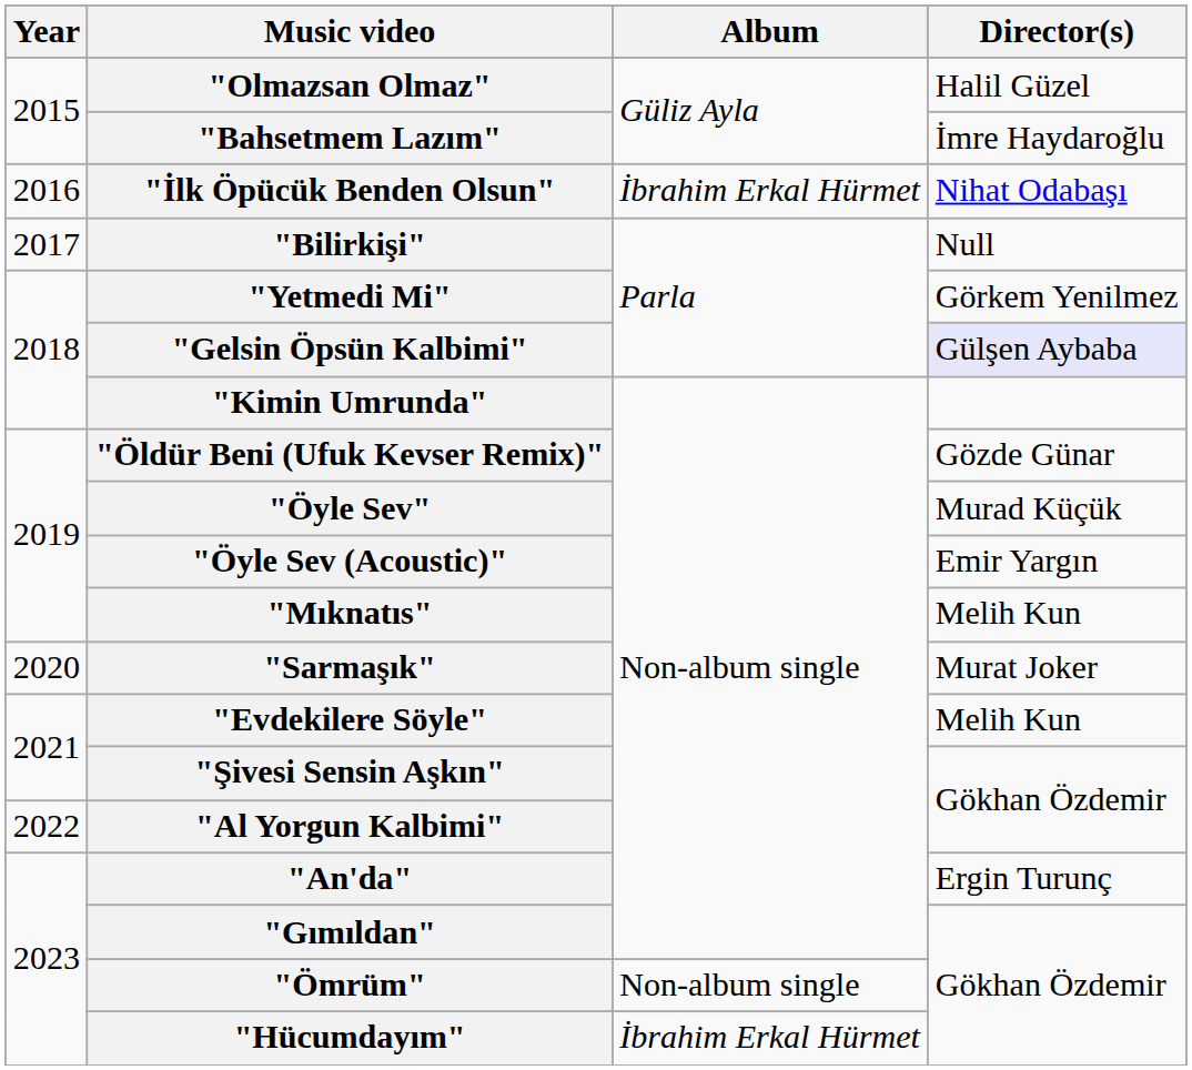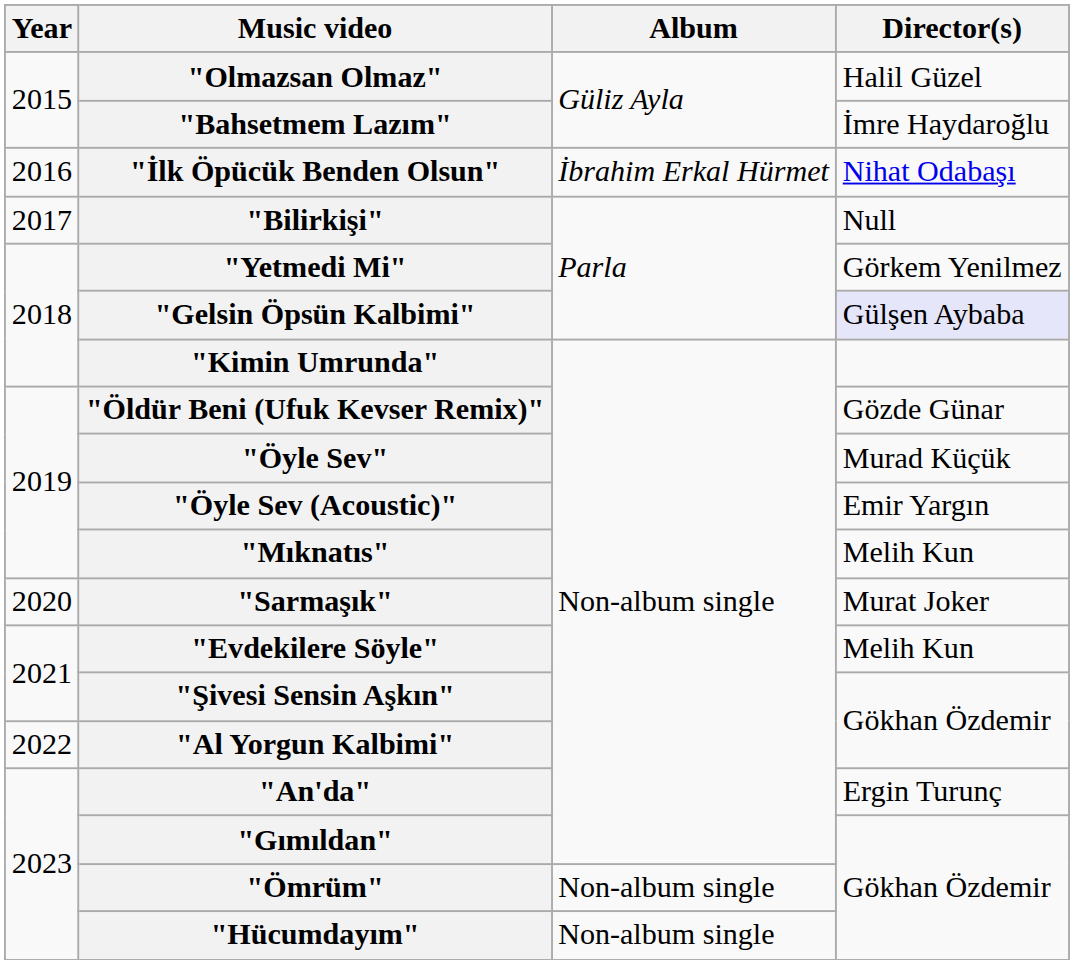"Hücumdayım" | Album: İbrahim Erkal Hürmet -> Non-album single
